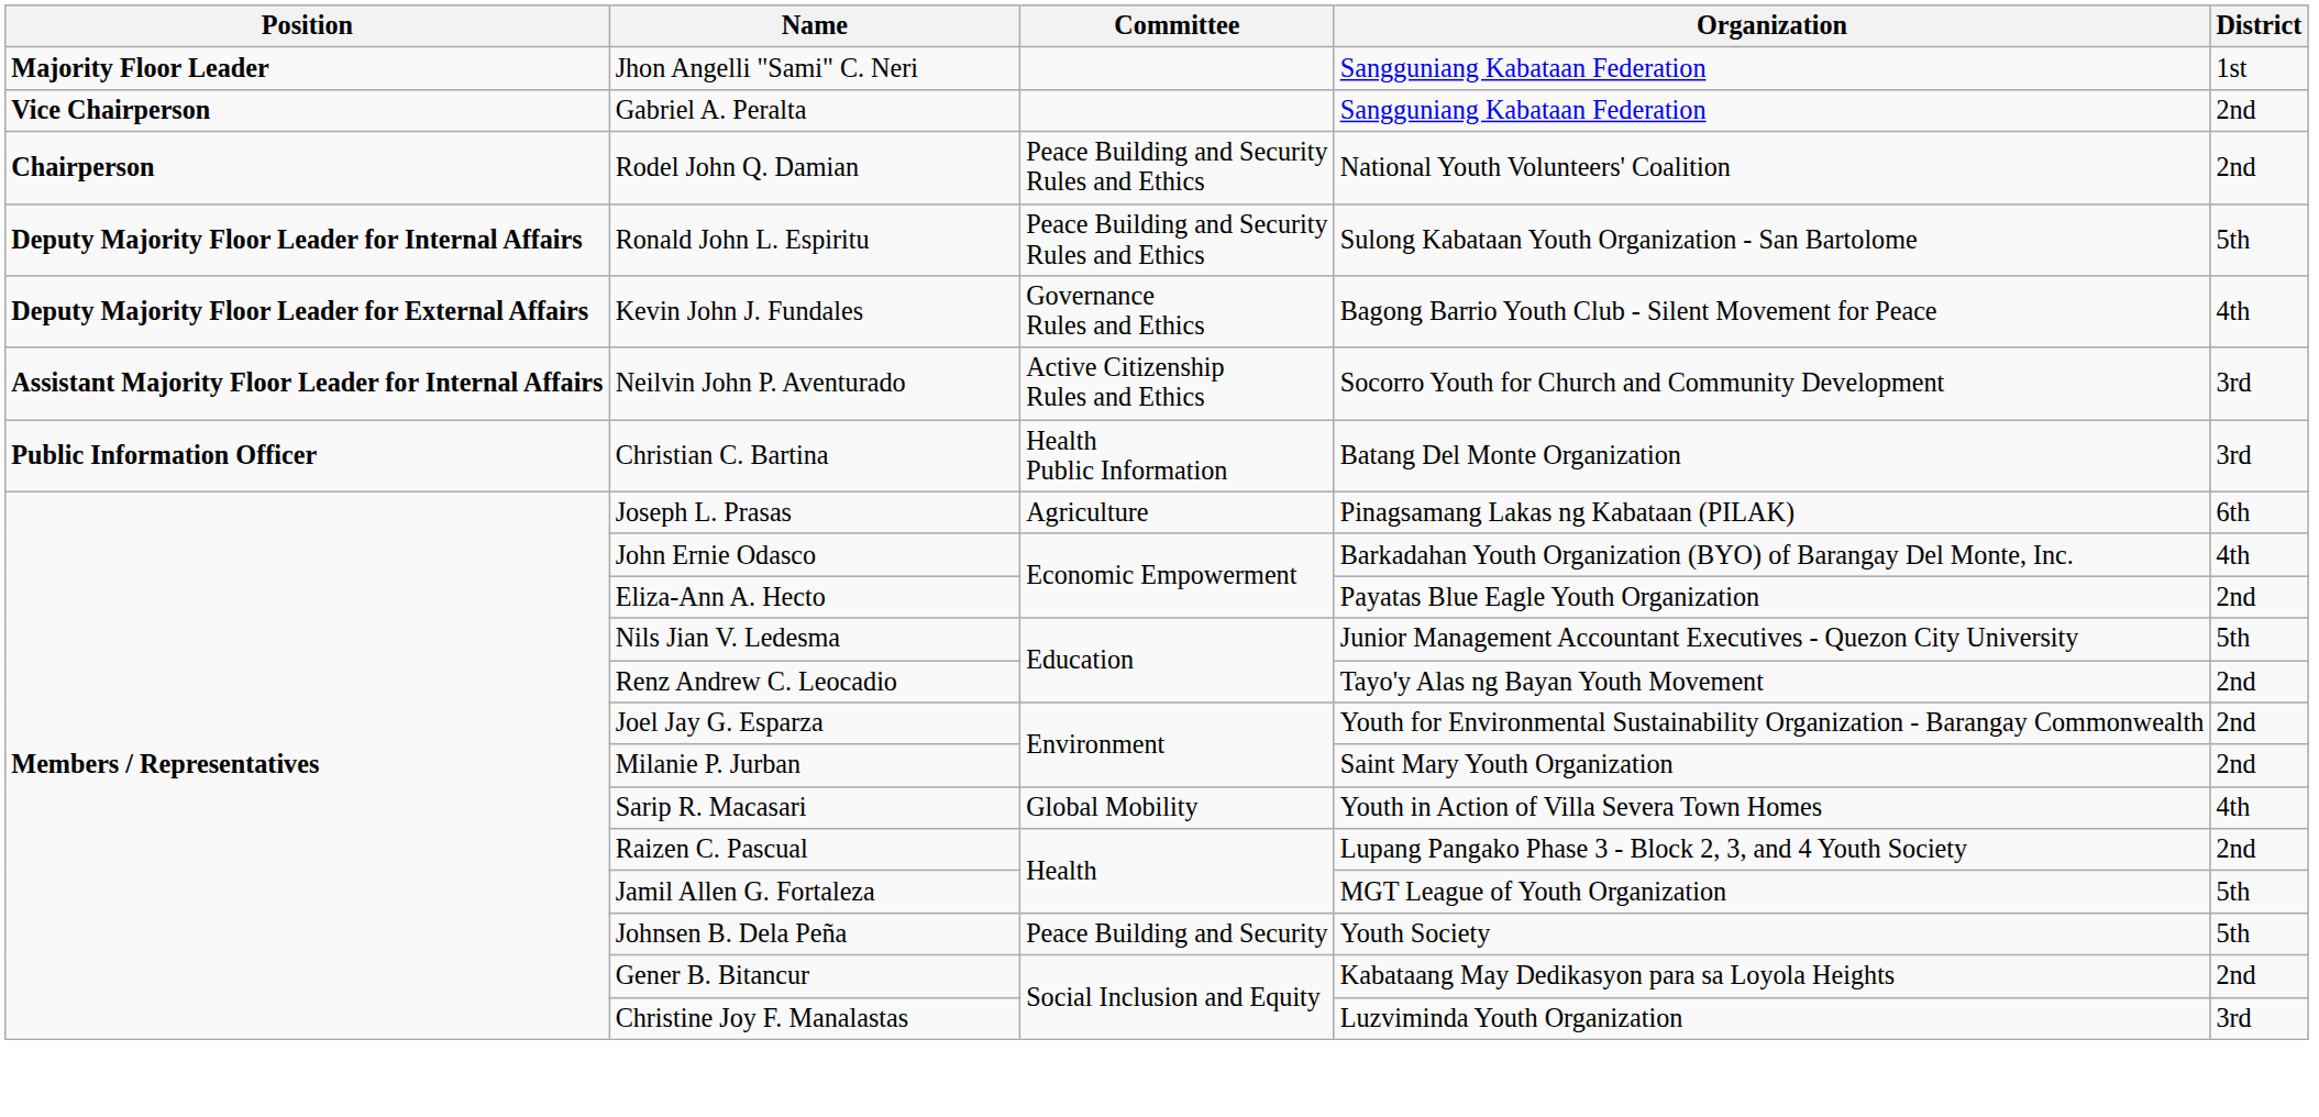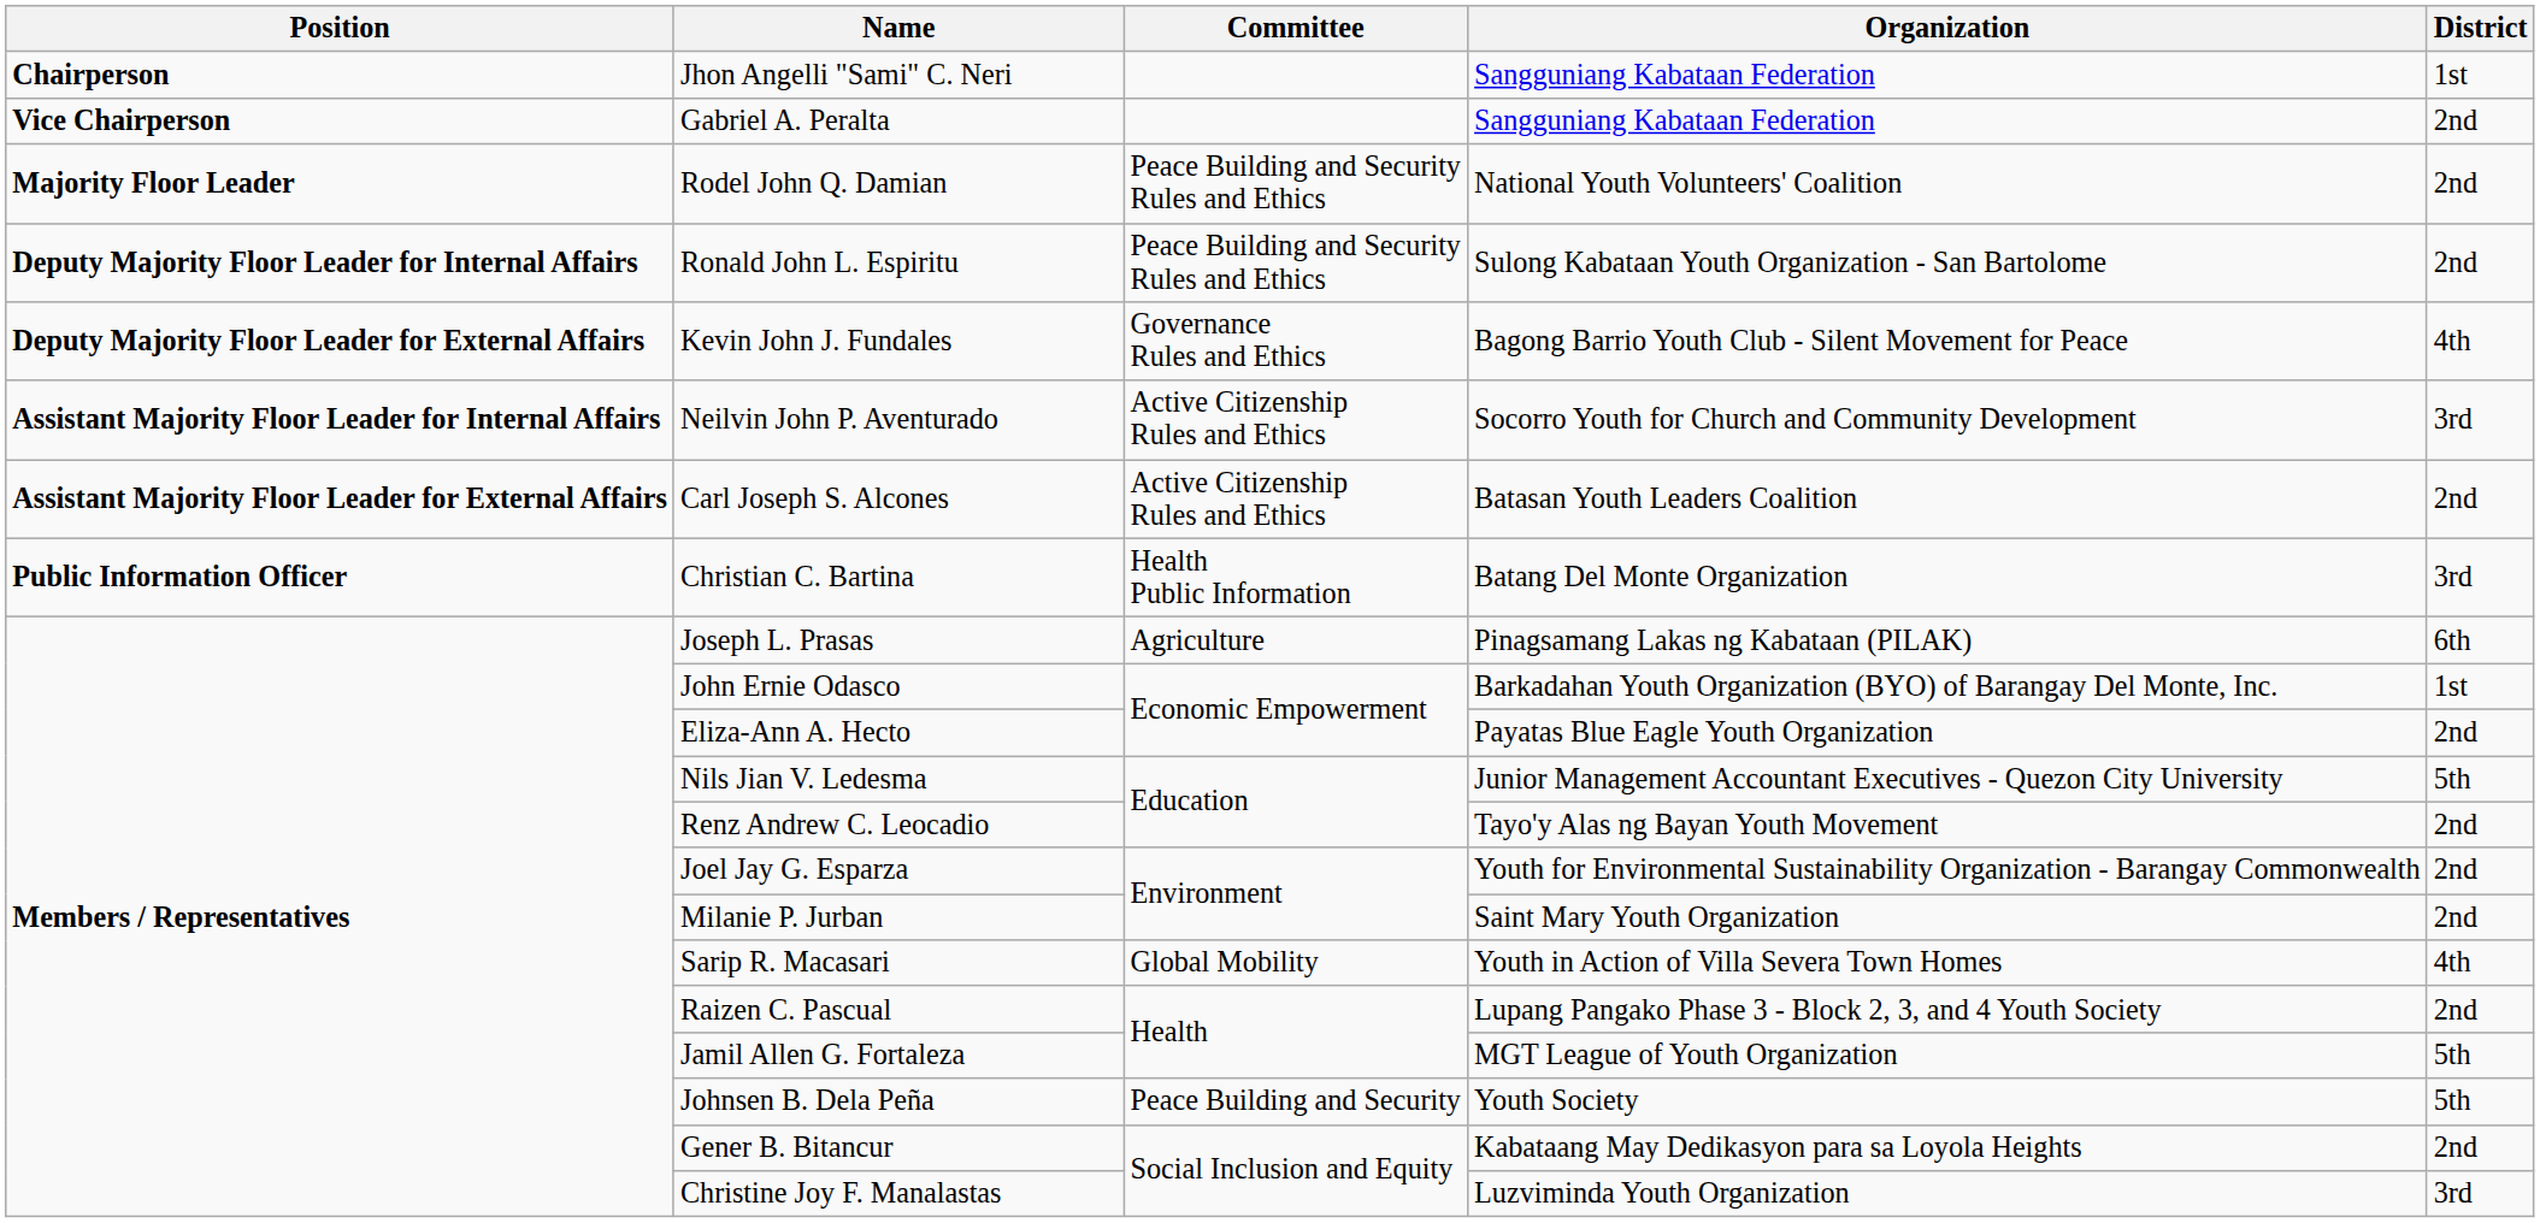Jhon Angelli "Sami" C. Neri | Position: Majority Floor Leader -> Chairperson
Rodel John Q. Damian | Position: Chairperson -> Majority Floor Leader
Ronald John L. Espiritu | District: 5th -> 2nd
+ row: Assistant Majority Floor Leader for External Affairs | Carl Joseph S. Alcones | Active Citizenship Rules and Ethics | Batasan Youth Leaders Coalition | 2nd
John Ernie Odasco | District: 4th -> 1st
